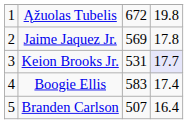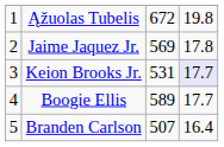Boogie Ellis | column 3: 583 -> 589
Boogie Ellis | column 4: 17.4 -> 17.7
